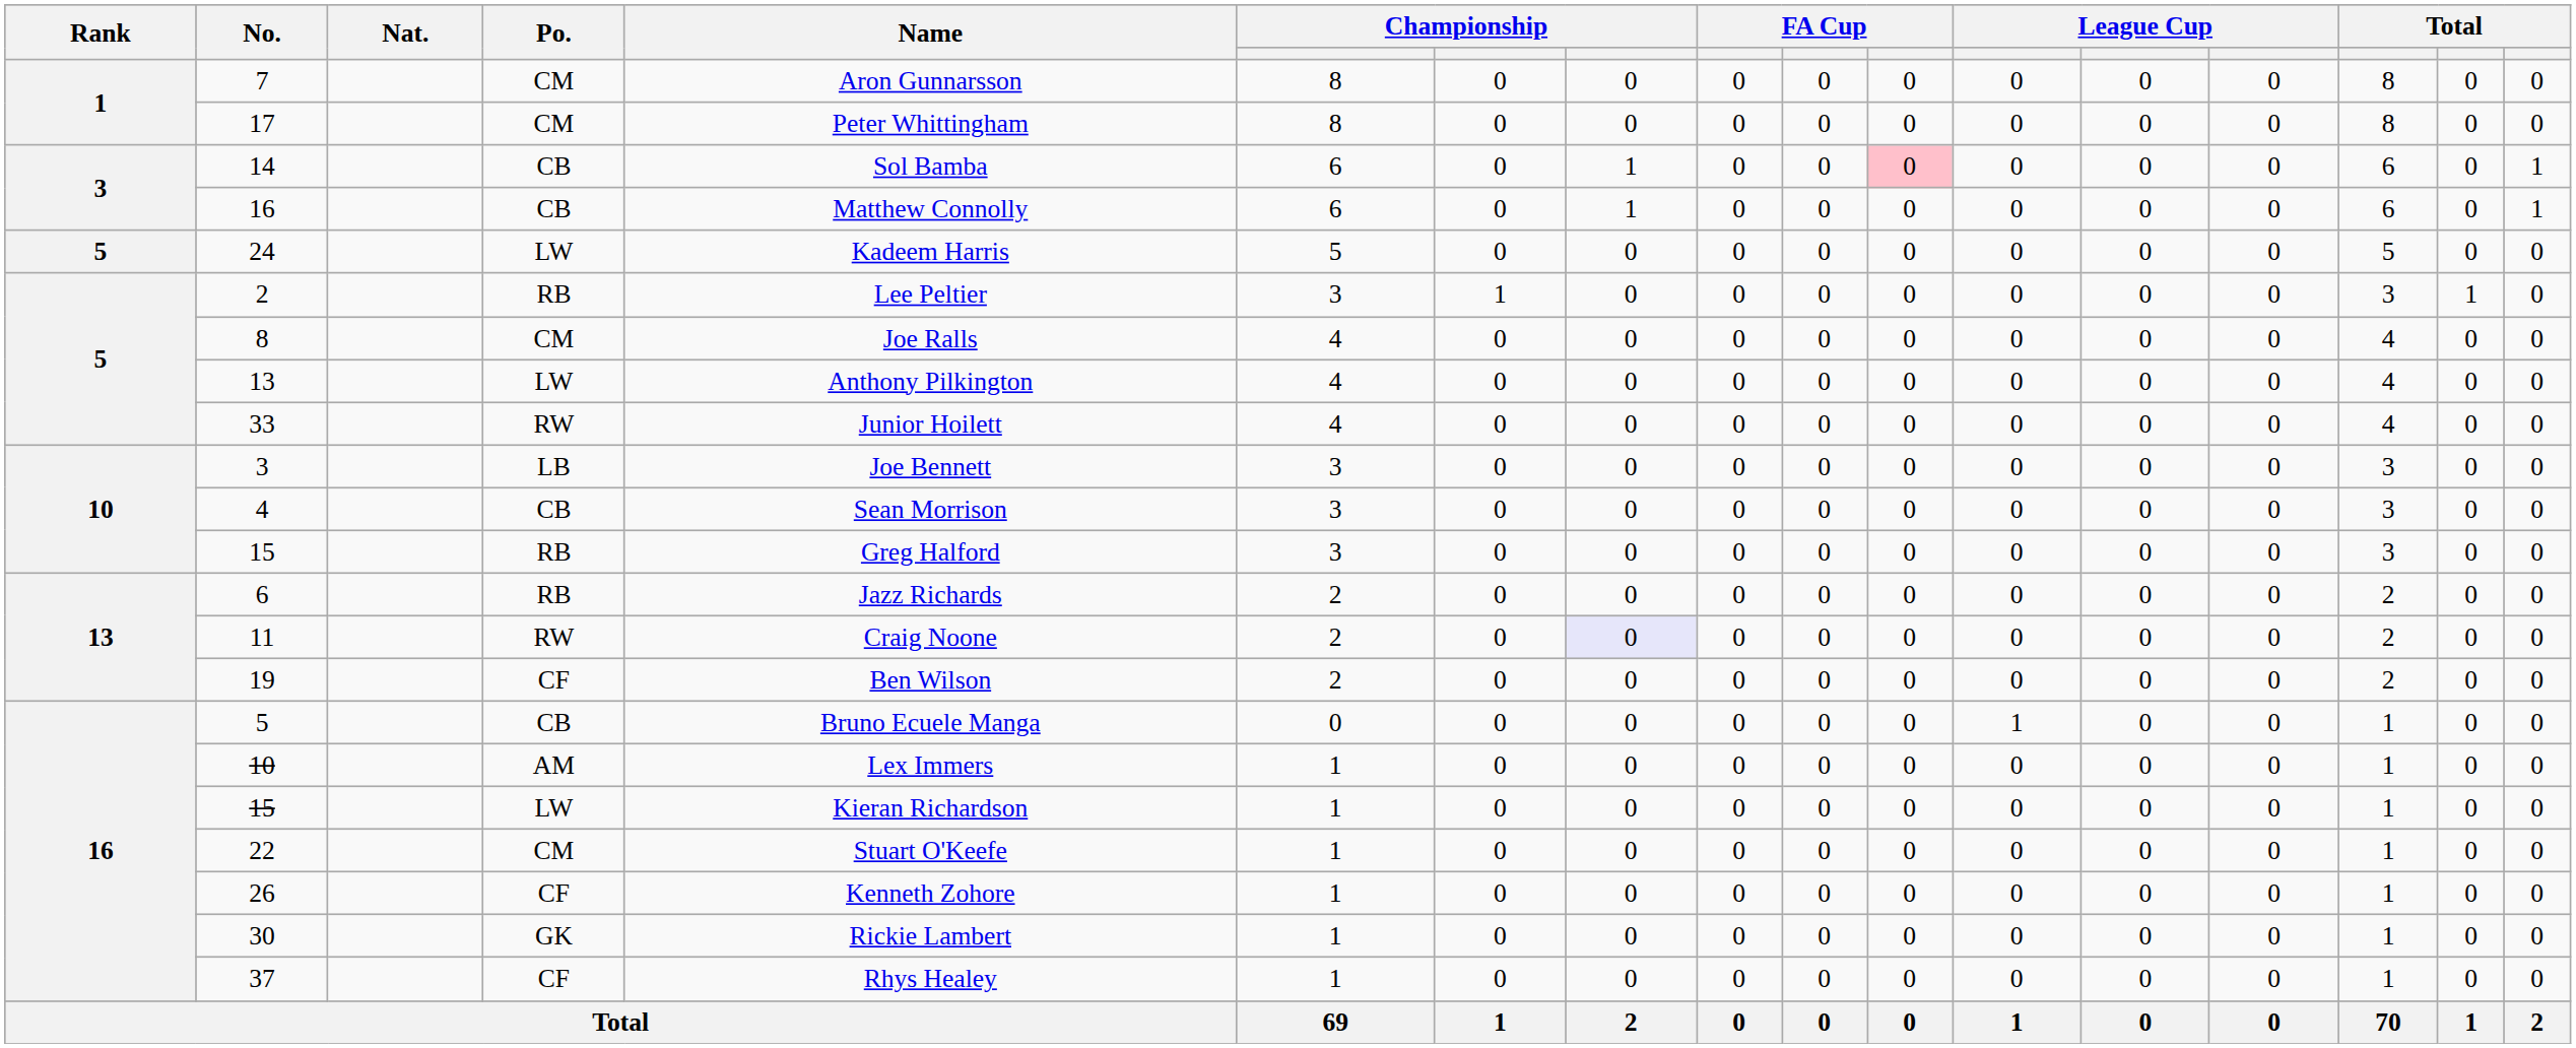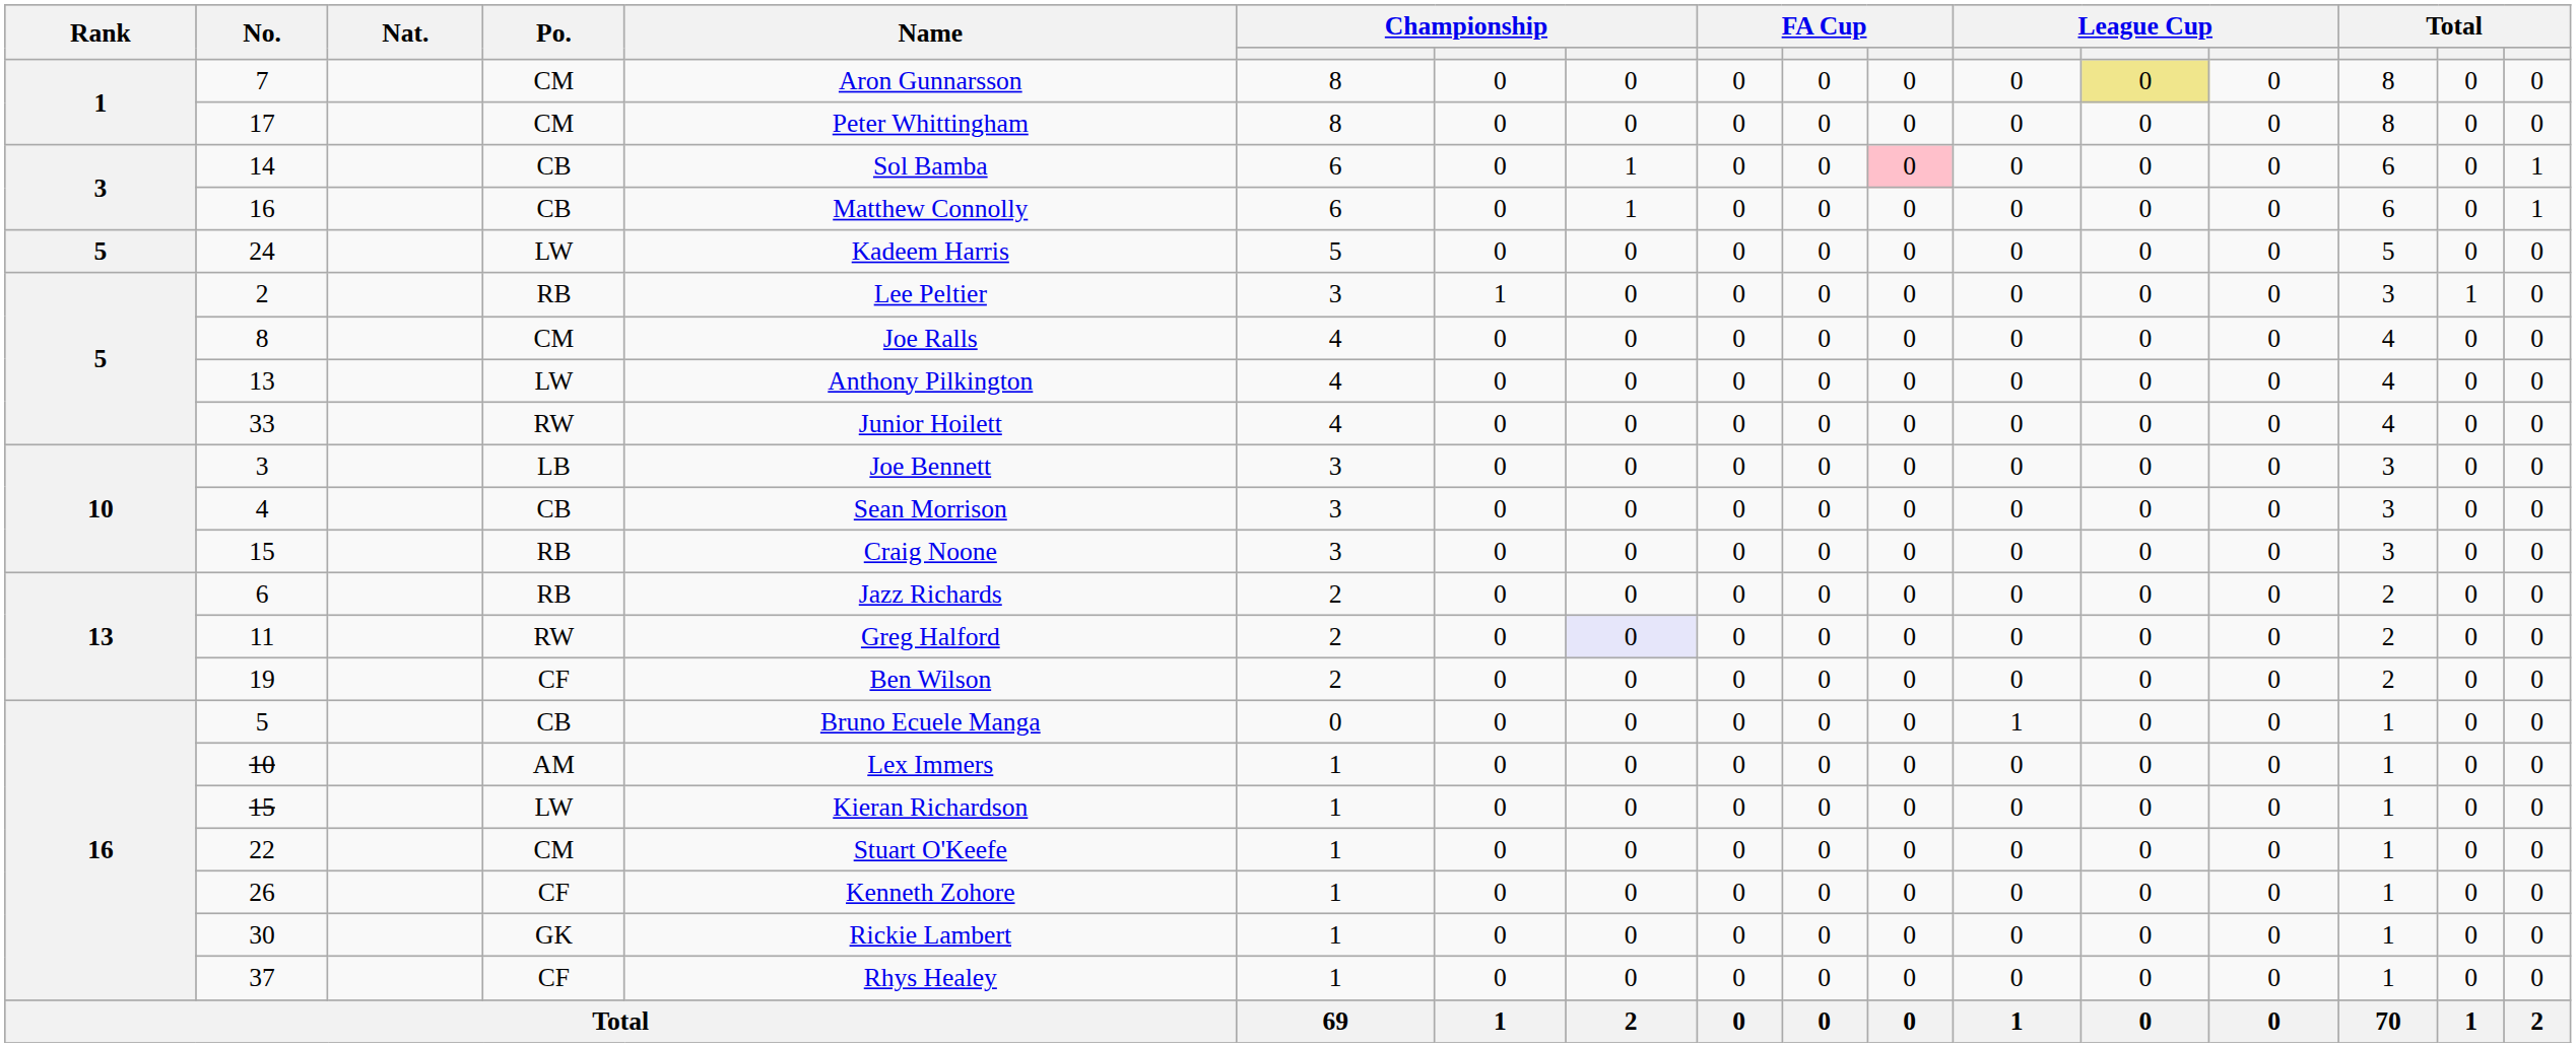7 | column 13: no background -> khaki background
15 / RB | Name: Greg Halford -> Craig Noone
11 | Name: Craig Noone -> Greg Halford
